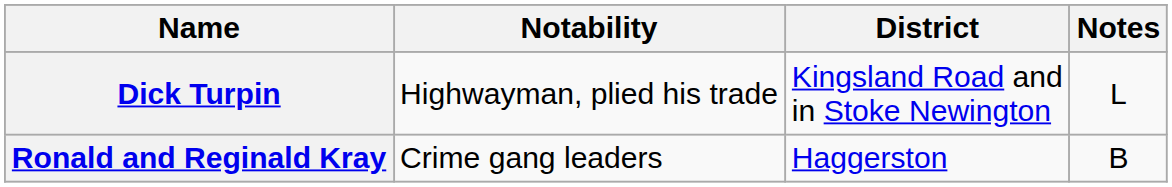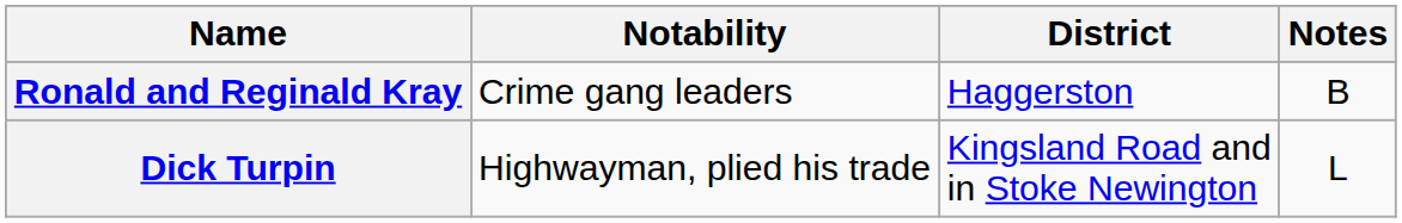rows swapped: Ronald and Reginald Kray <-> Dick Turpin
